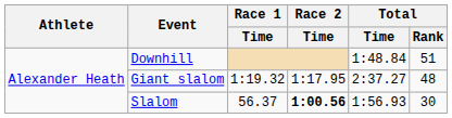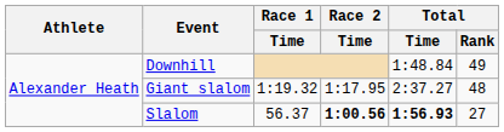Downhill | Total / Rank: 51 -> 49
Slalom | Total / Time: normal -> bold
Slalom | Total / Rank: 30 -> 27
